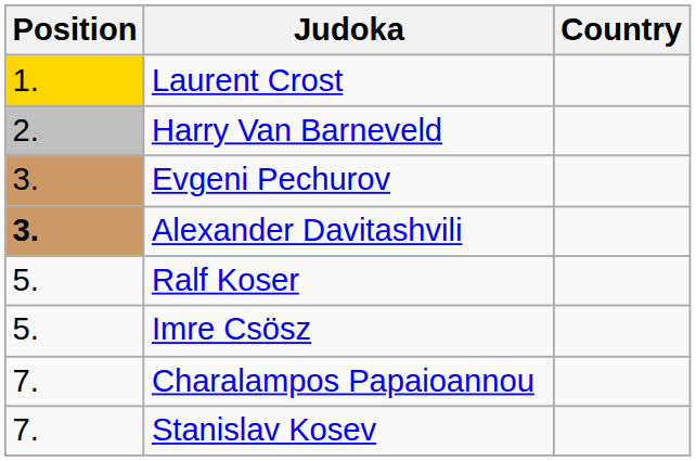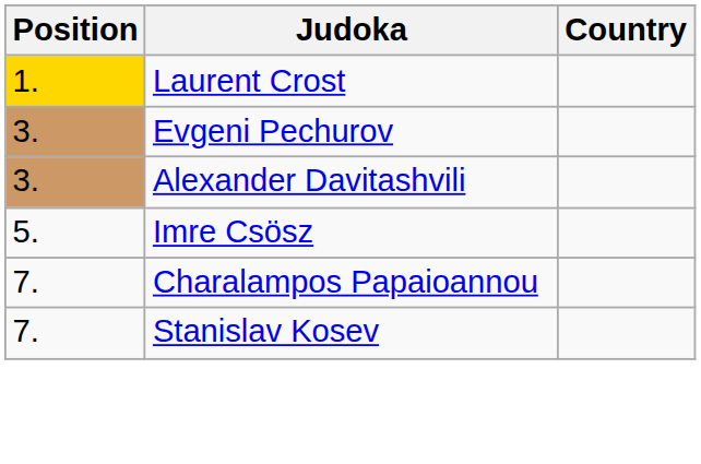- row: 2. | Harry Van Barneveld
Alexander Davitashvili | Position: bold -> normal
- row: 5. | Ralf Koser
